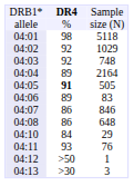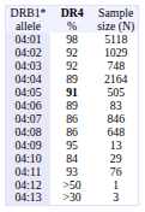+ row: 04:09 | 95 | 13
